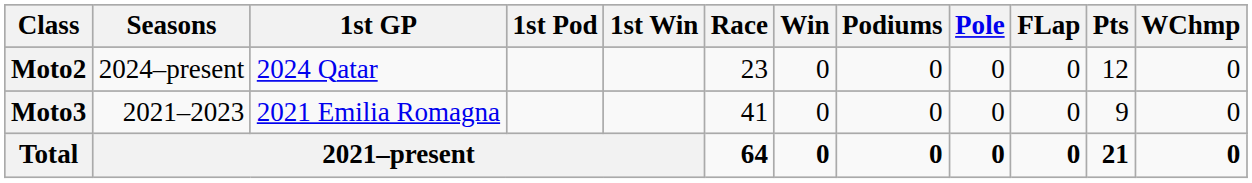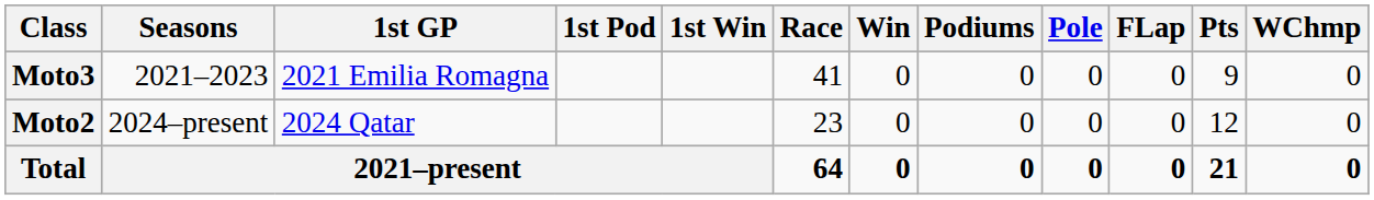rows swapped: Moto3 <-> Moto2
